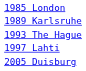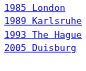- row: 1997 Lahti
